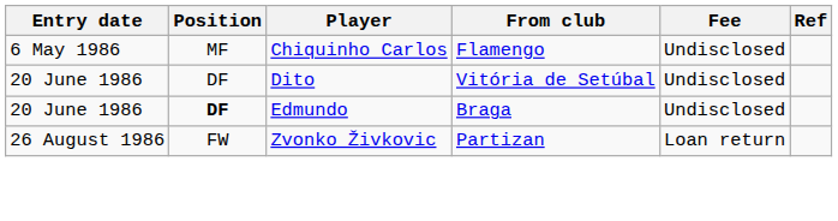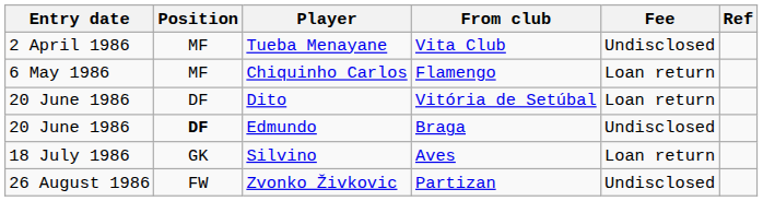+ row: 2 April 1986 | MF | Tueba Menayane | Vita Club | Undisclosed
Chiquinho Carlos | Fee: Undisclosed -> Loan return
Dito | Fee: Undisclosed -> Loan return
+ row: 18 July 1986 | GK | Silvino | Aves | Loan return
Zvonko Živkovic | Fee: Loan return -> Undisclosed
